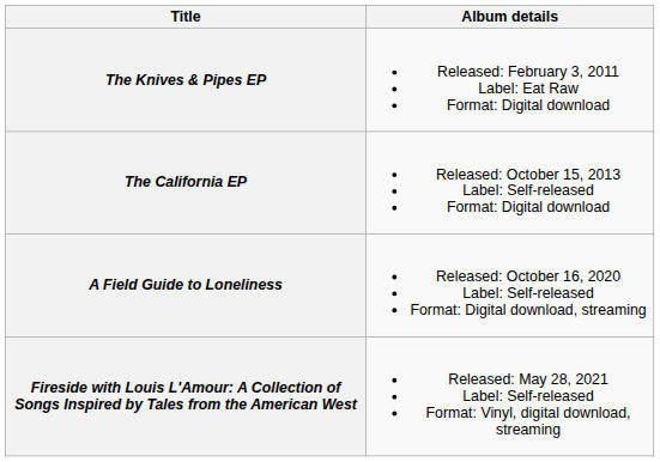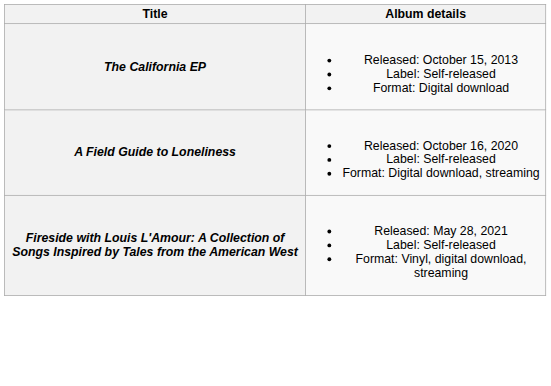- row: The Knives & Pipes EP | Released: February 3, 2011 Label: Eat Raw Format: Digital download
